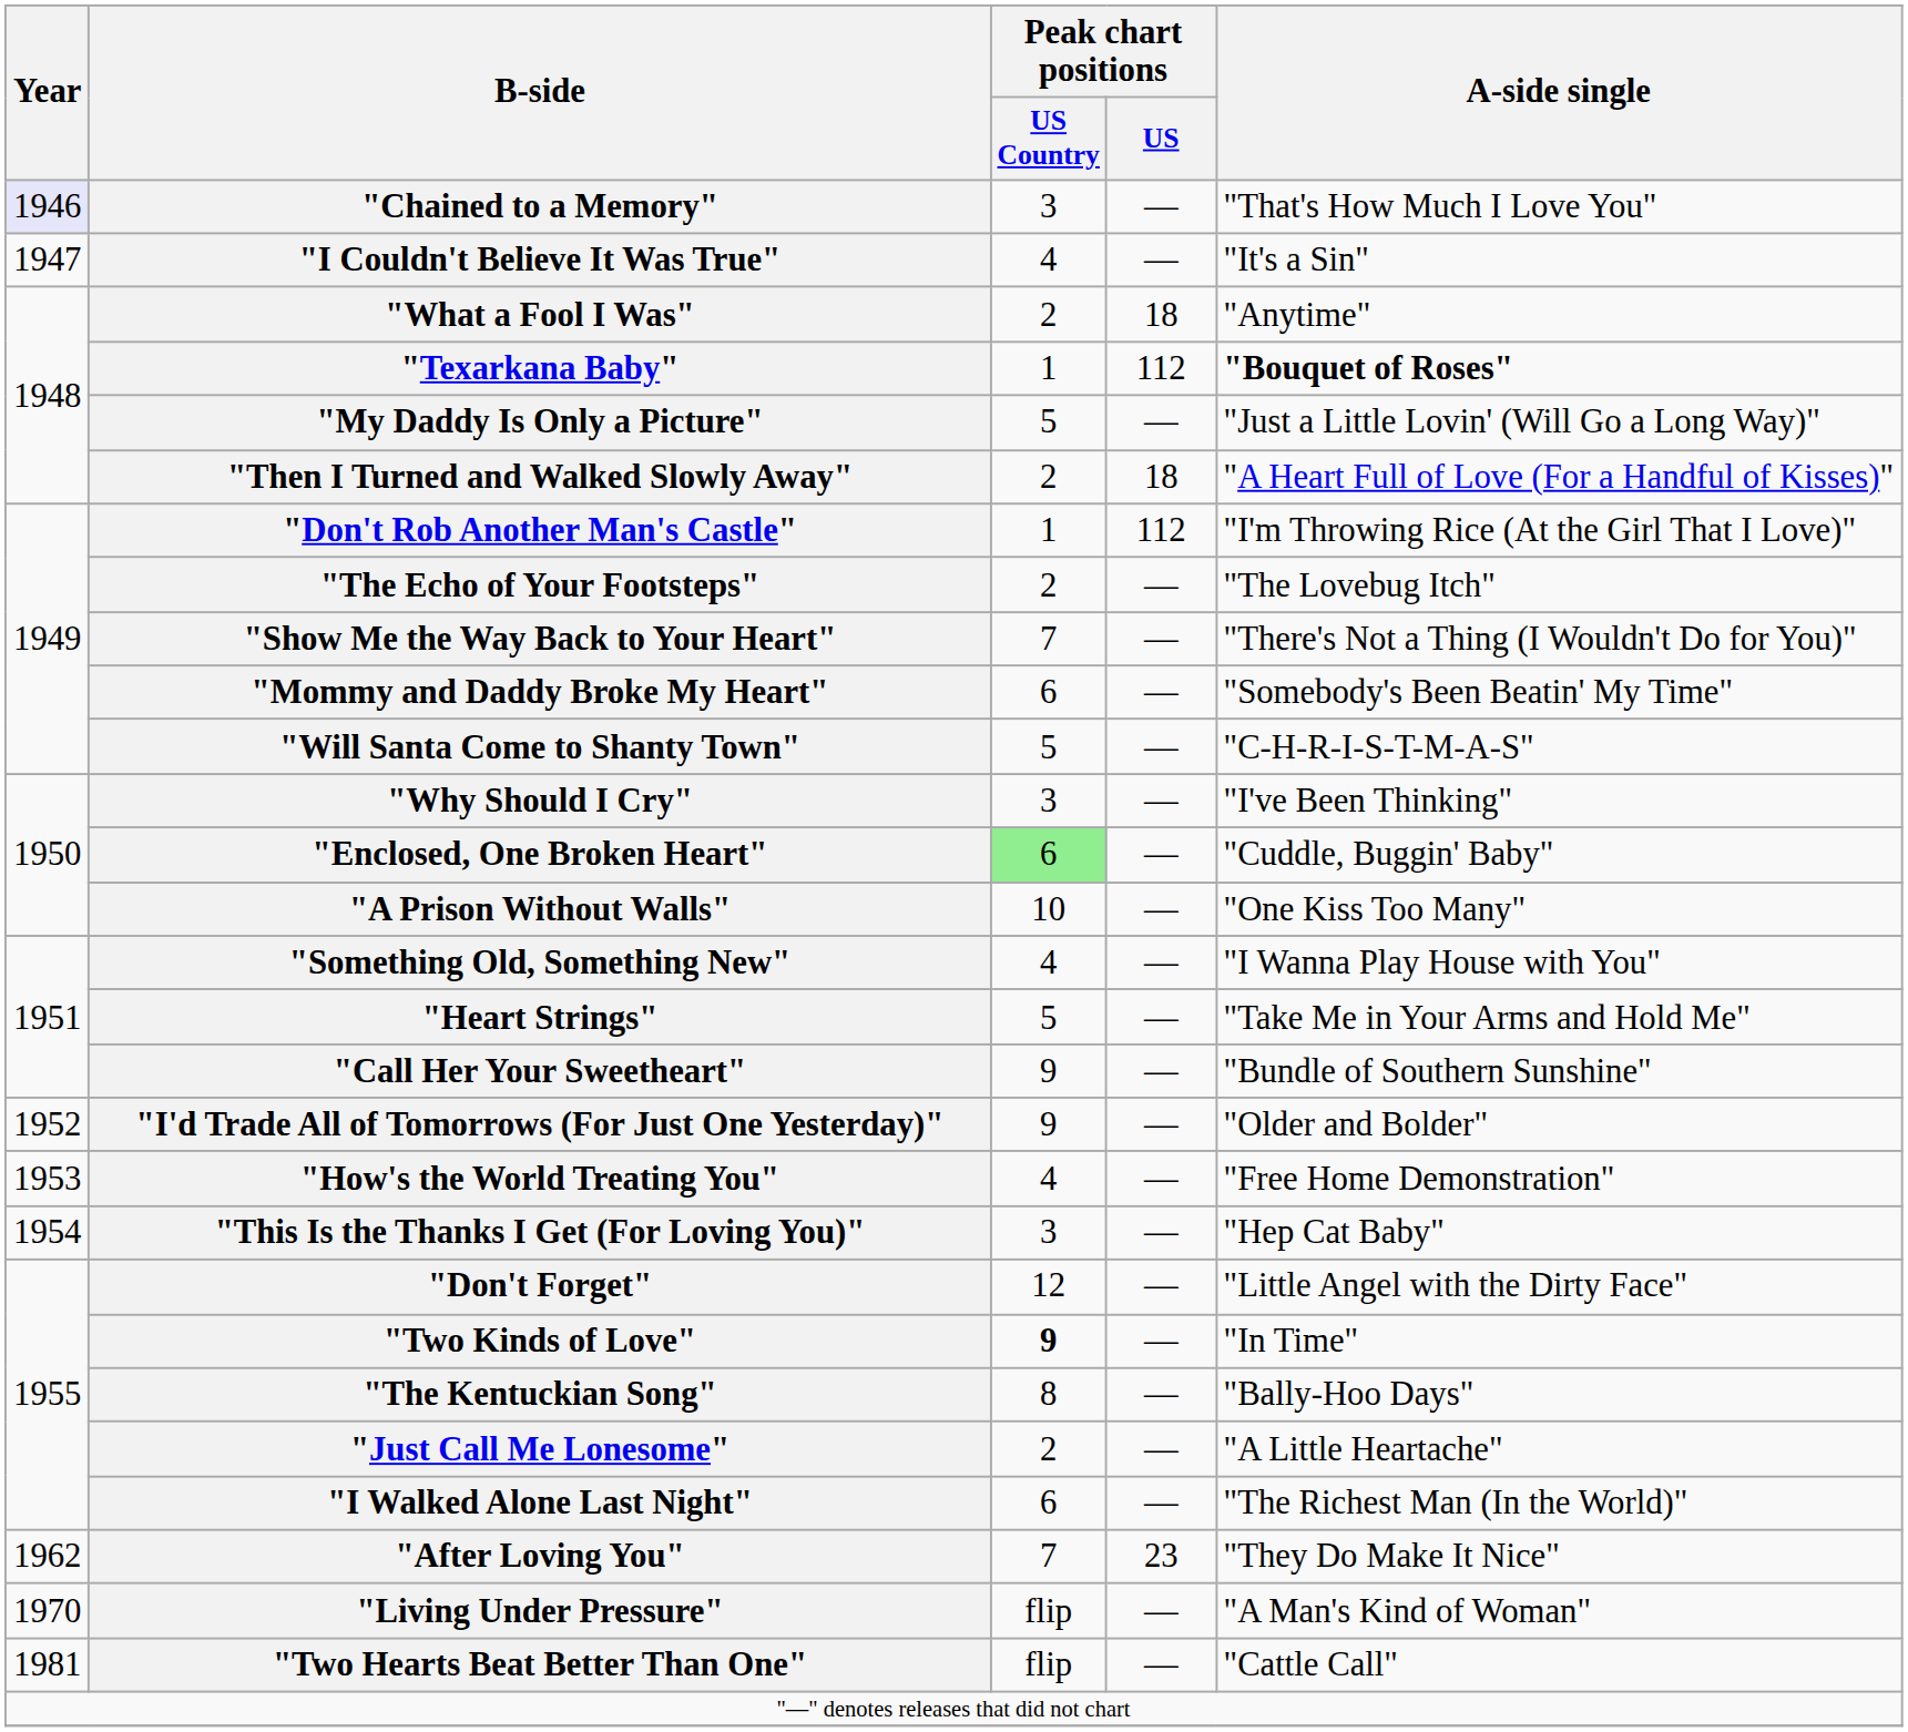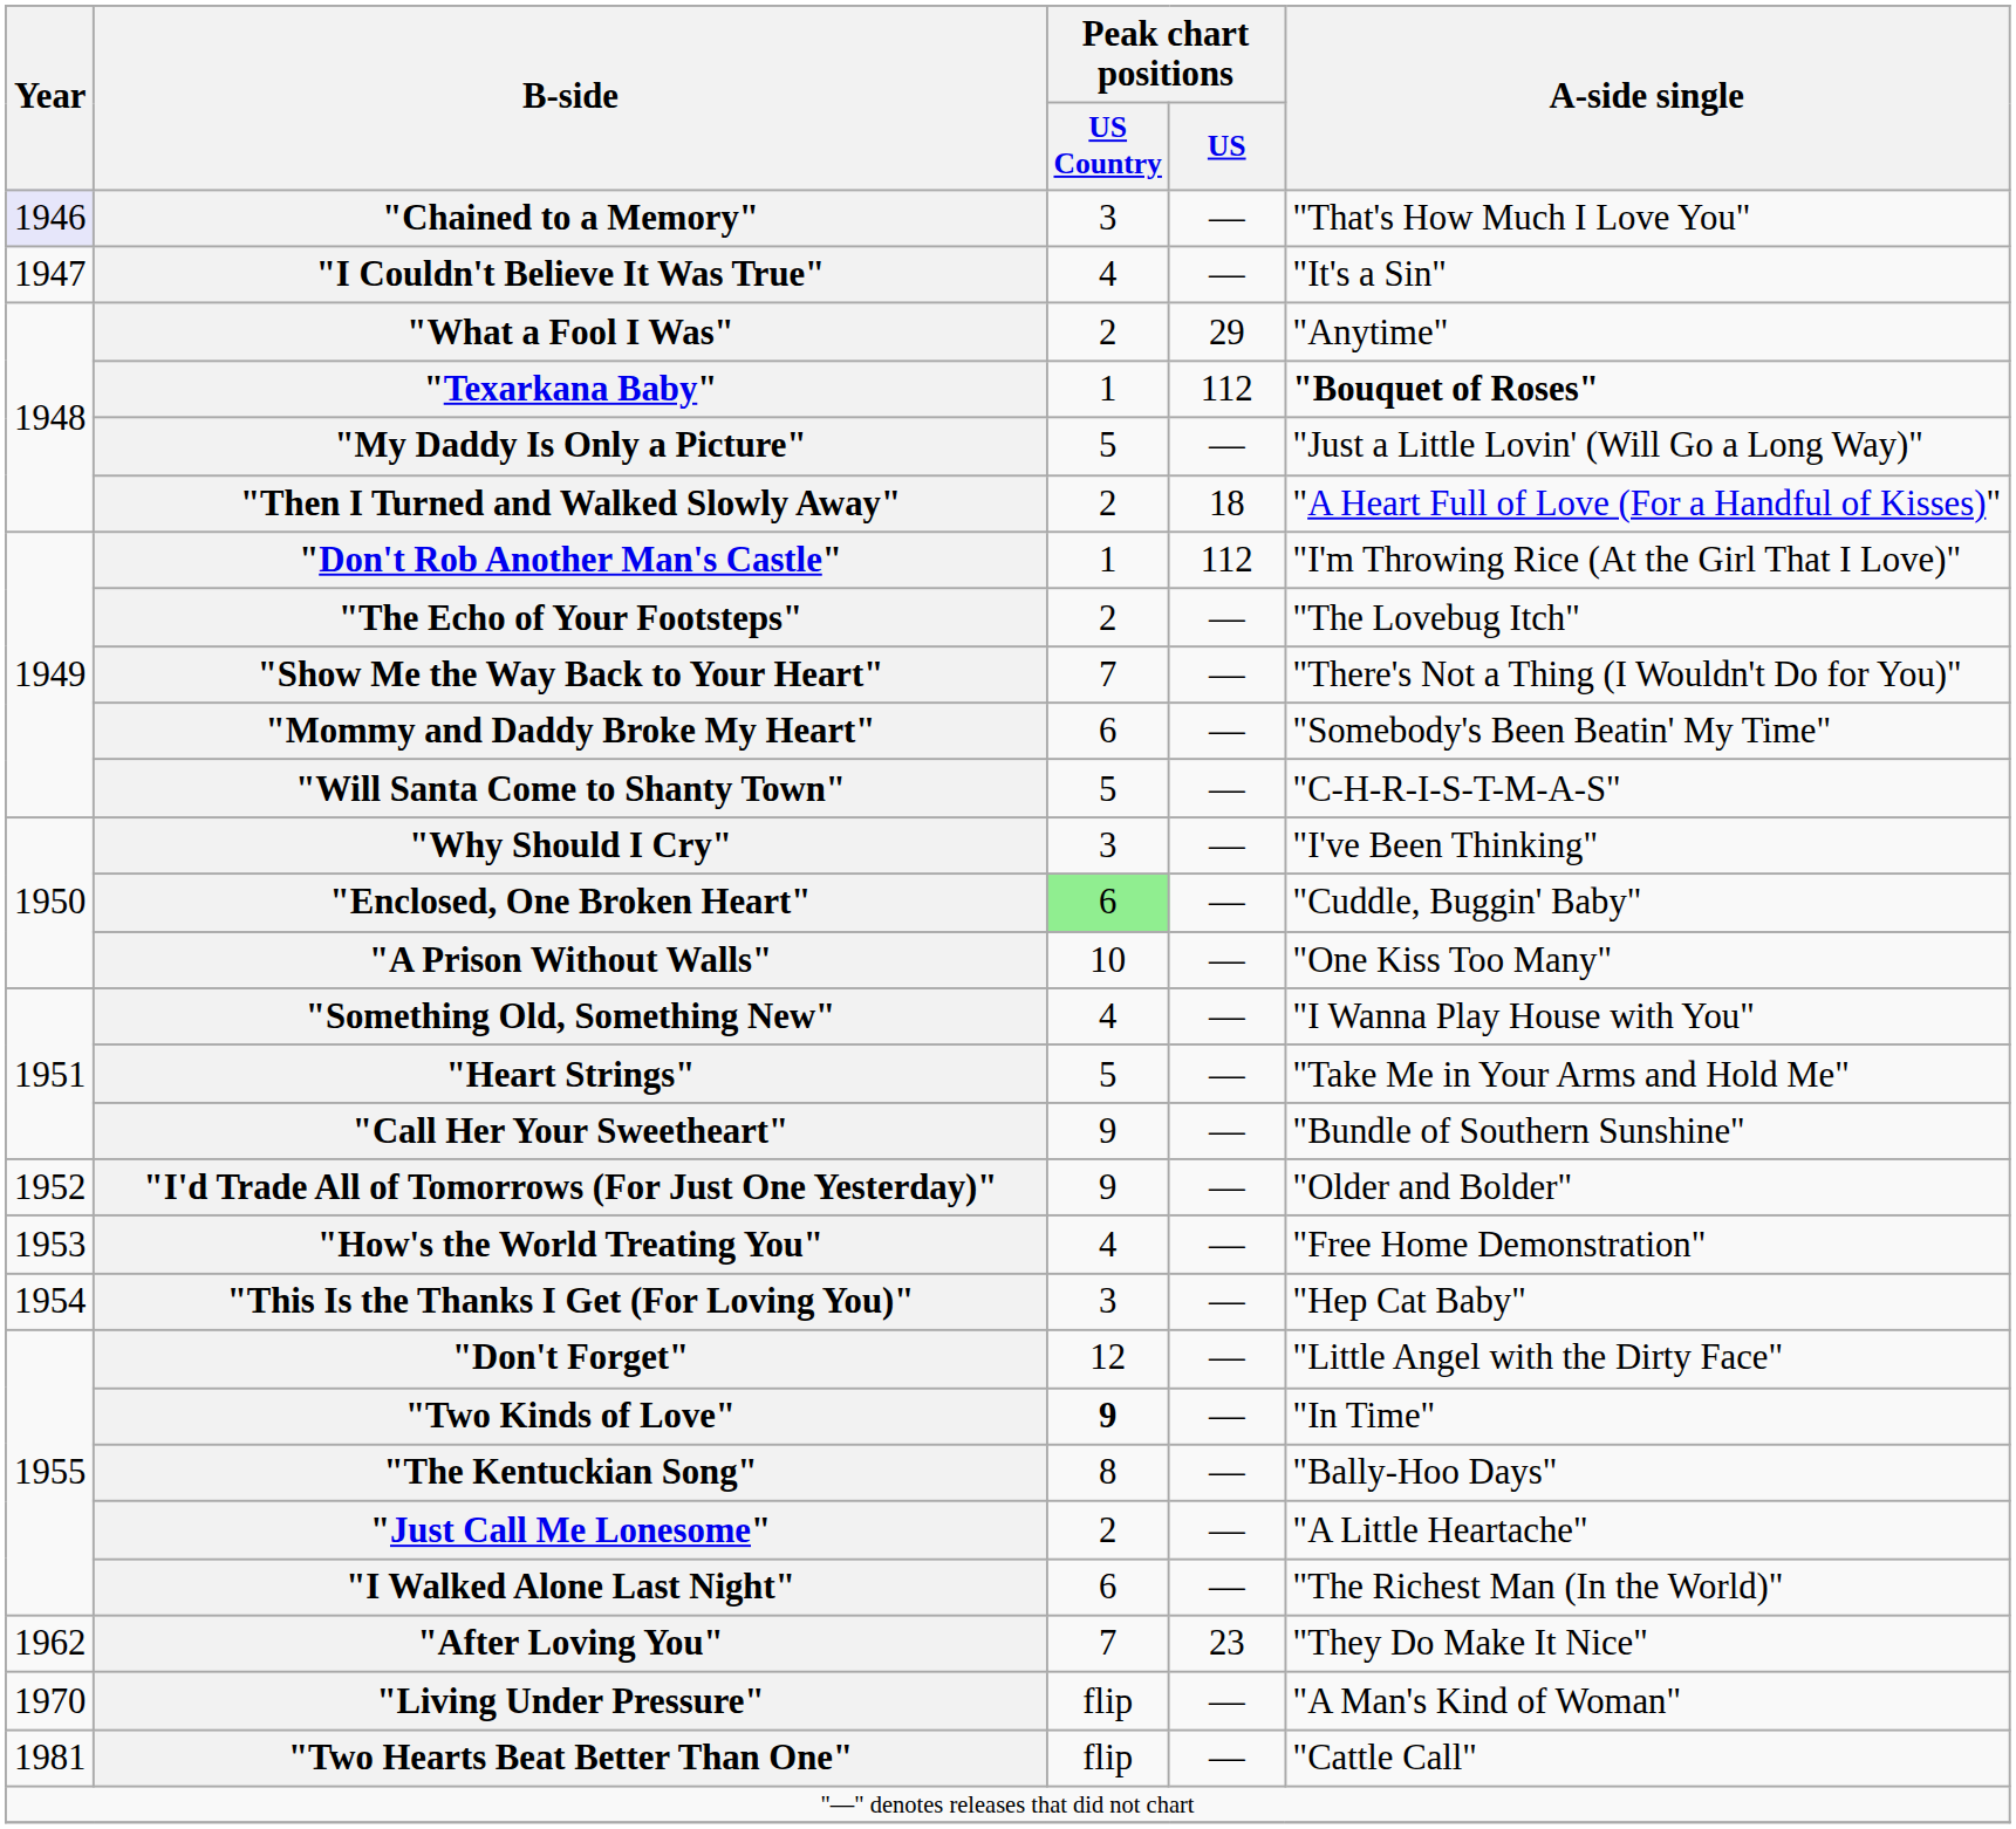"What a Fool I Was" | Peak chart positions / US: 18 -> 29
